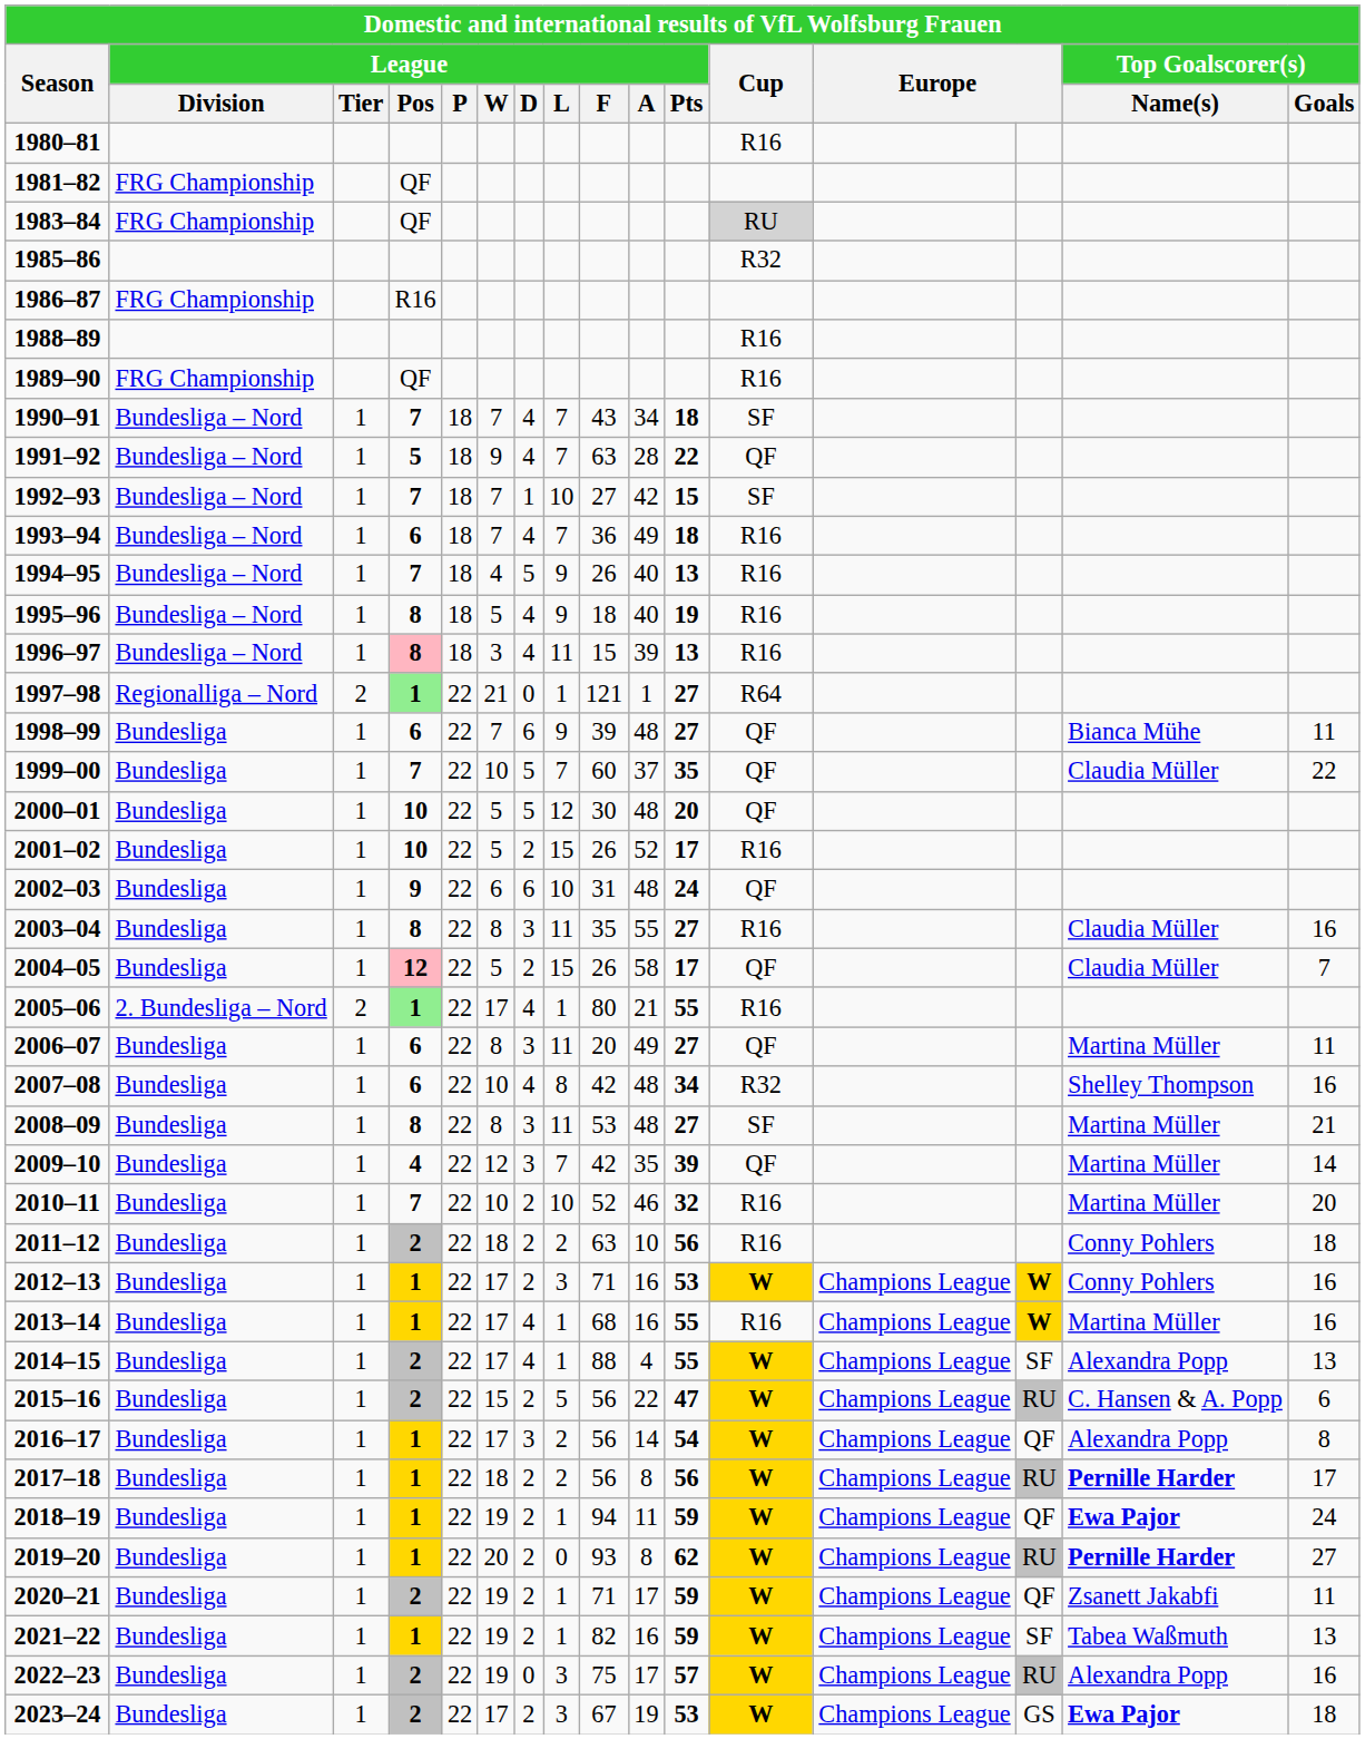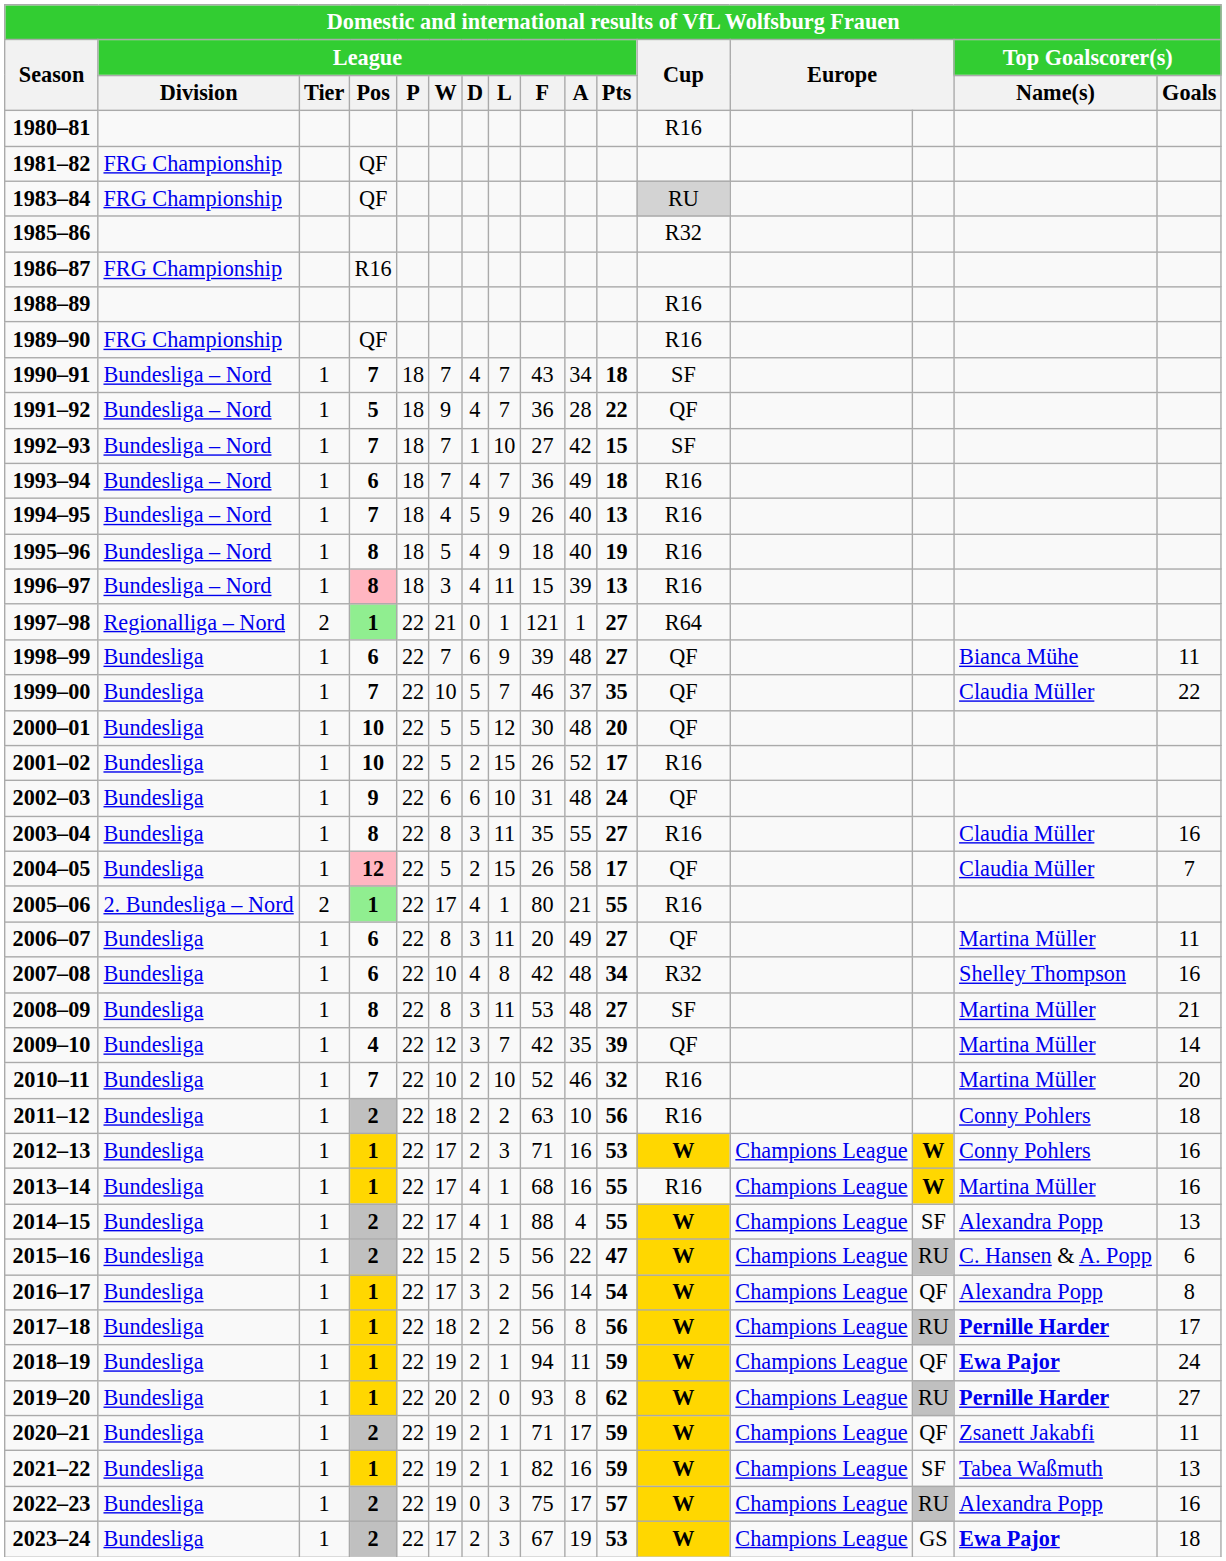1991–92 | League / F: 63 -> 36
1999–00 | League / F: 60 -> 46
